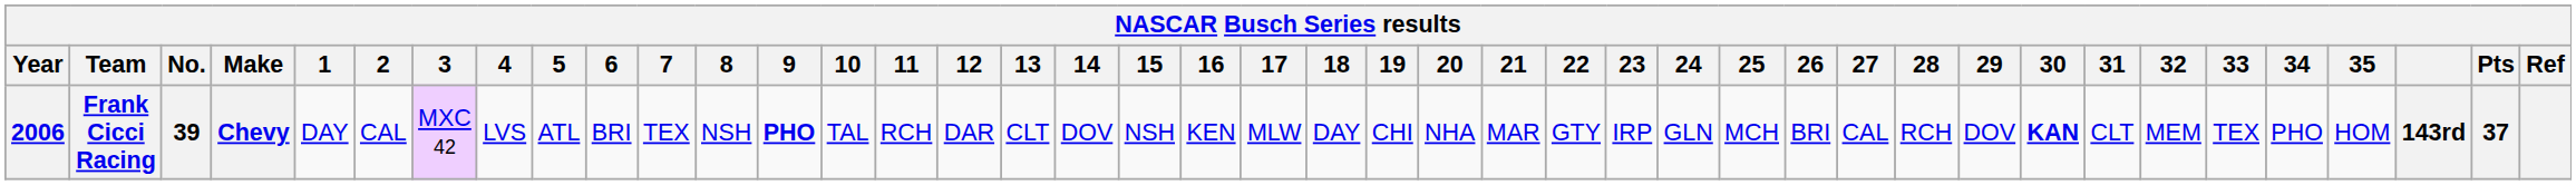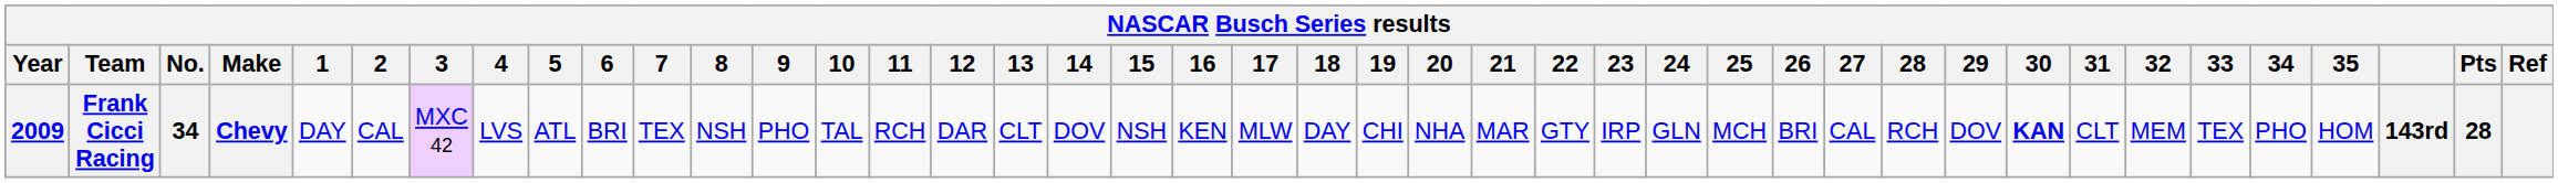Frank Cicci Racing | Year: 2006 -> 2009
Frank Cicci Racing | No.: 39 -> 34
Frank Cicci Racing | 9: bold -> normal
Frank Cicci Racing | Pts: 37 -> 28
